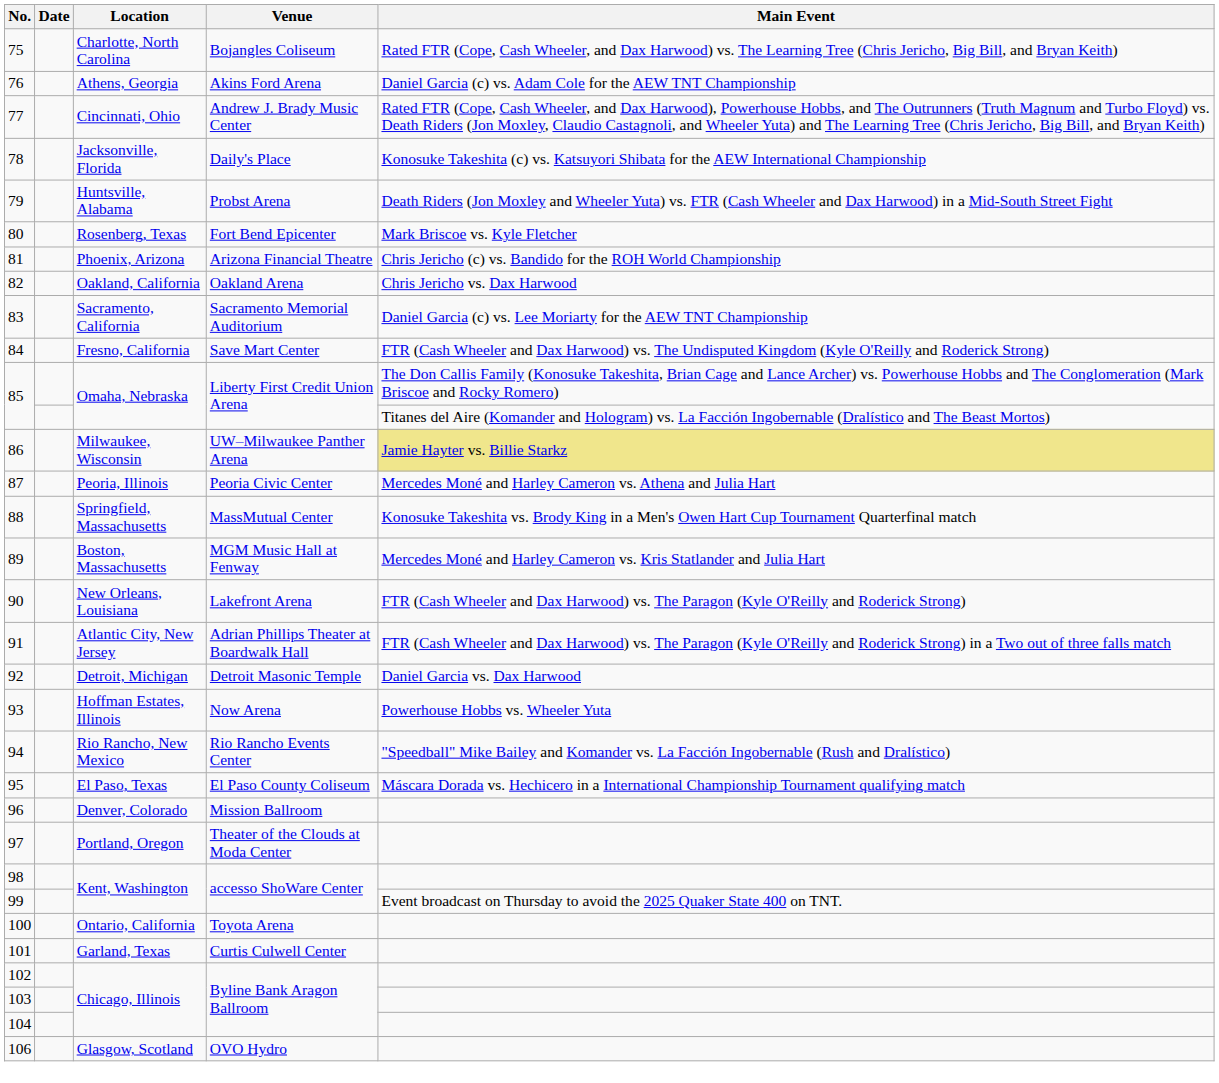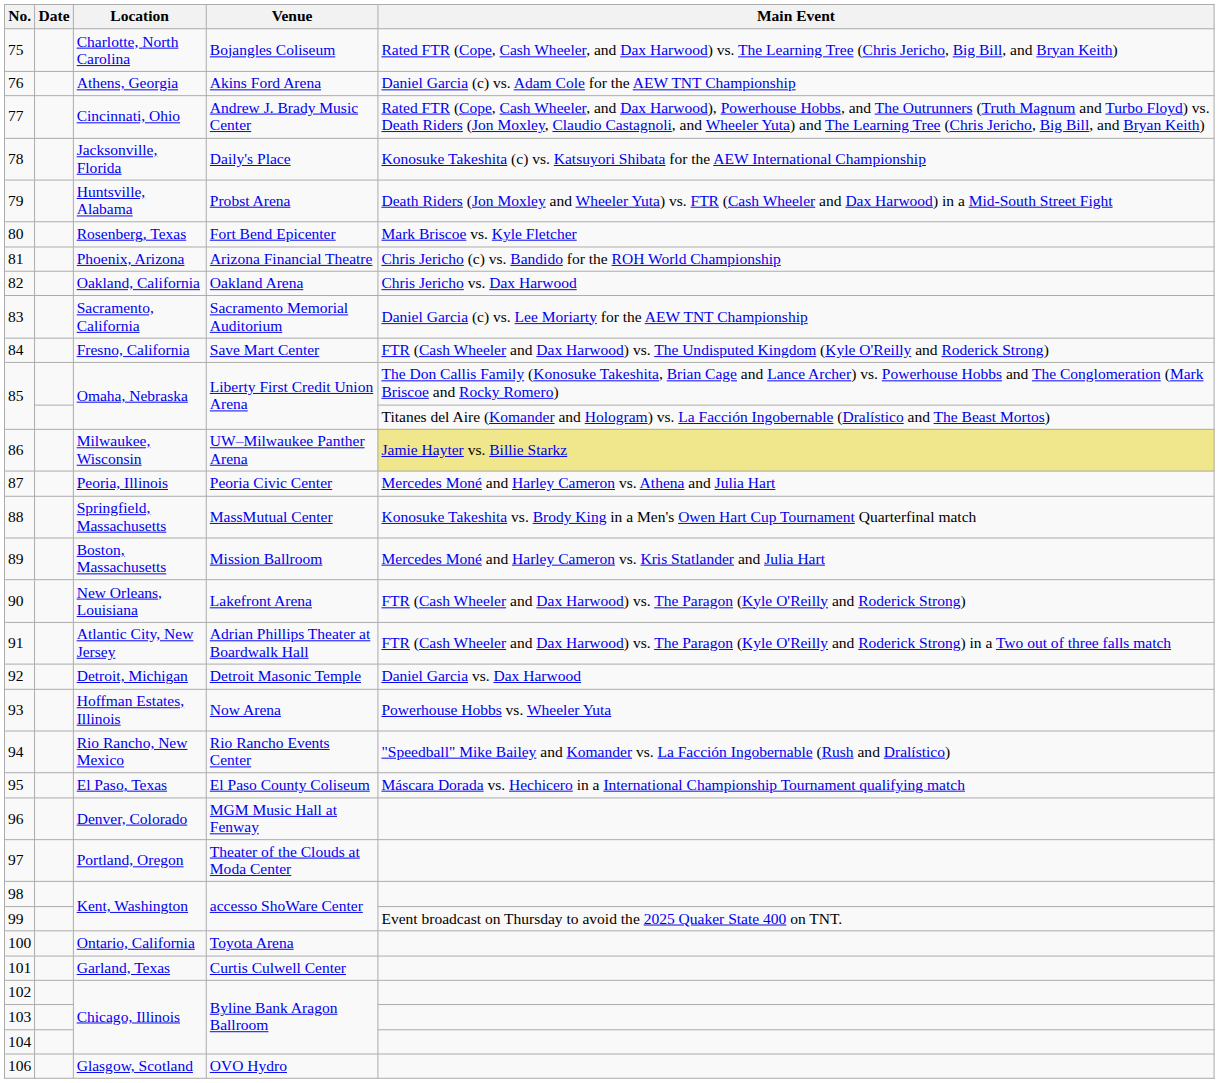89 | Venue: MGM Music Hall at Fenway -> Mission Ballroom
96 | Venue: Mission Ballroom -> MGM Music Hall at Fenway
